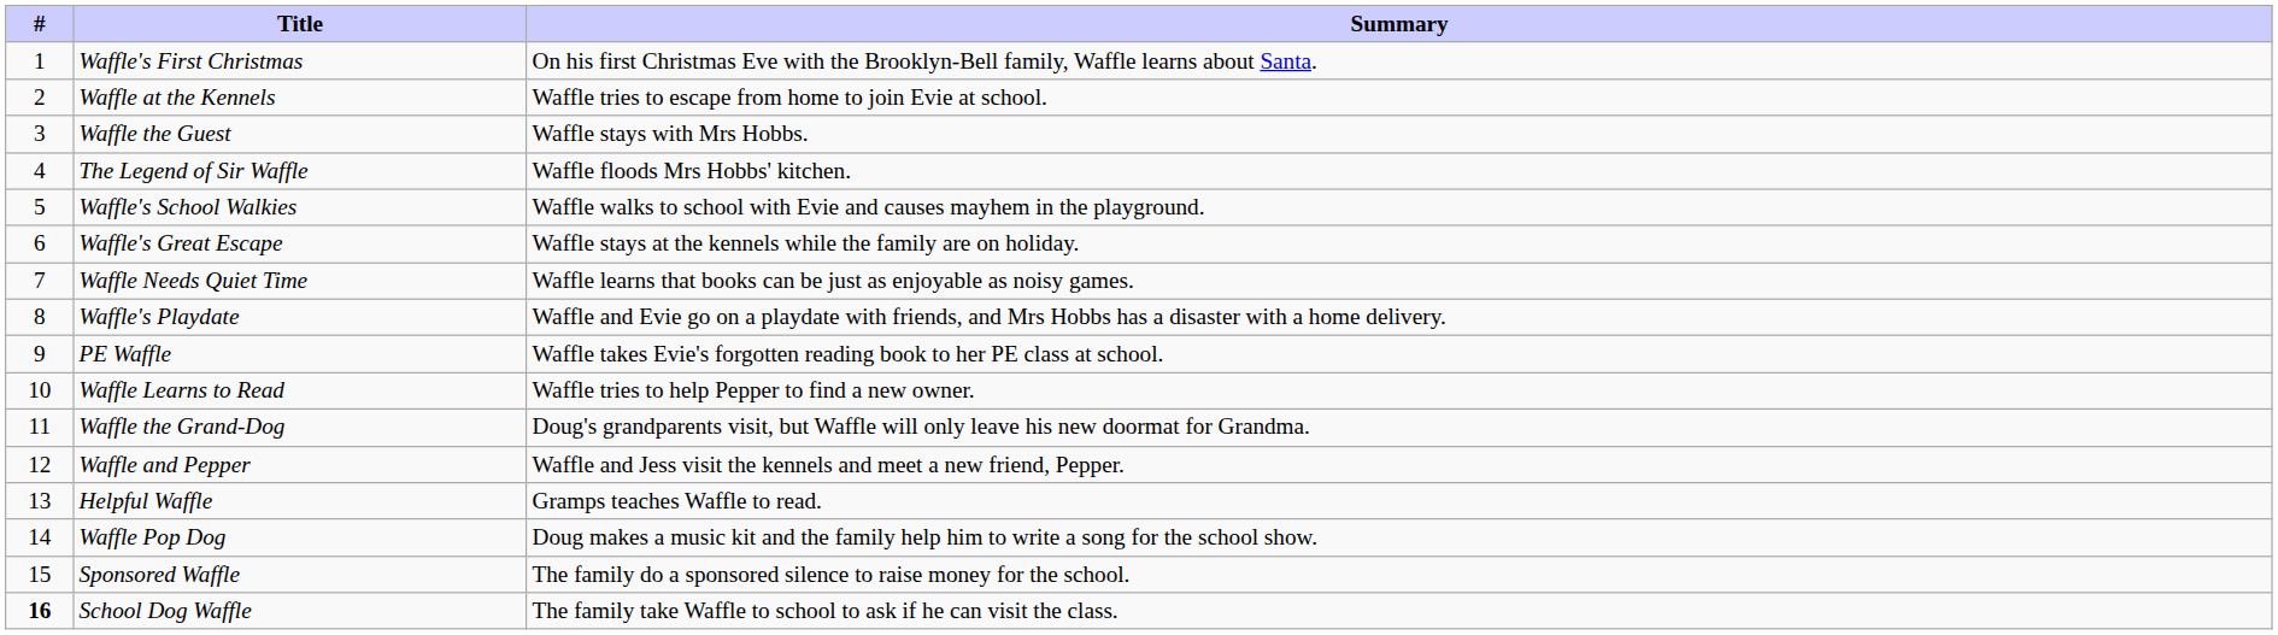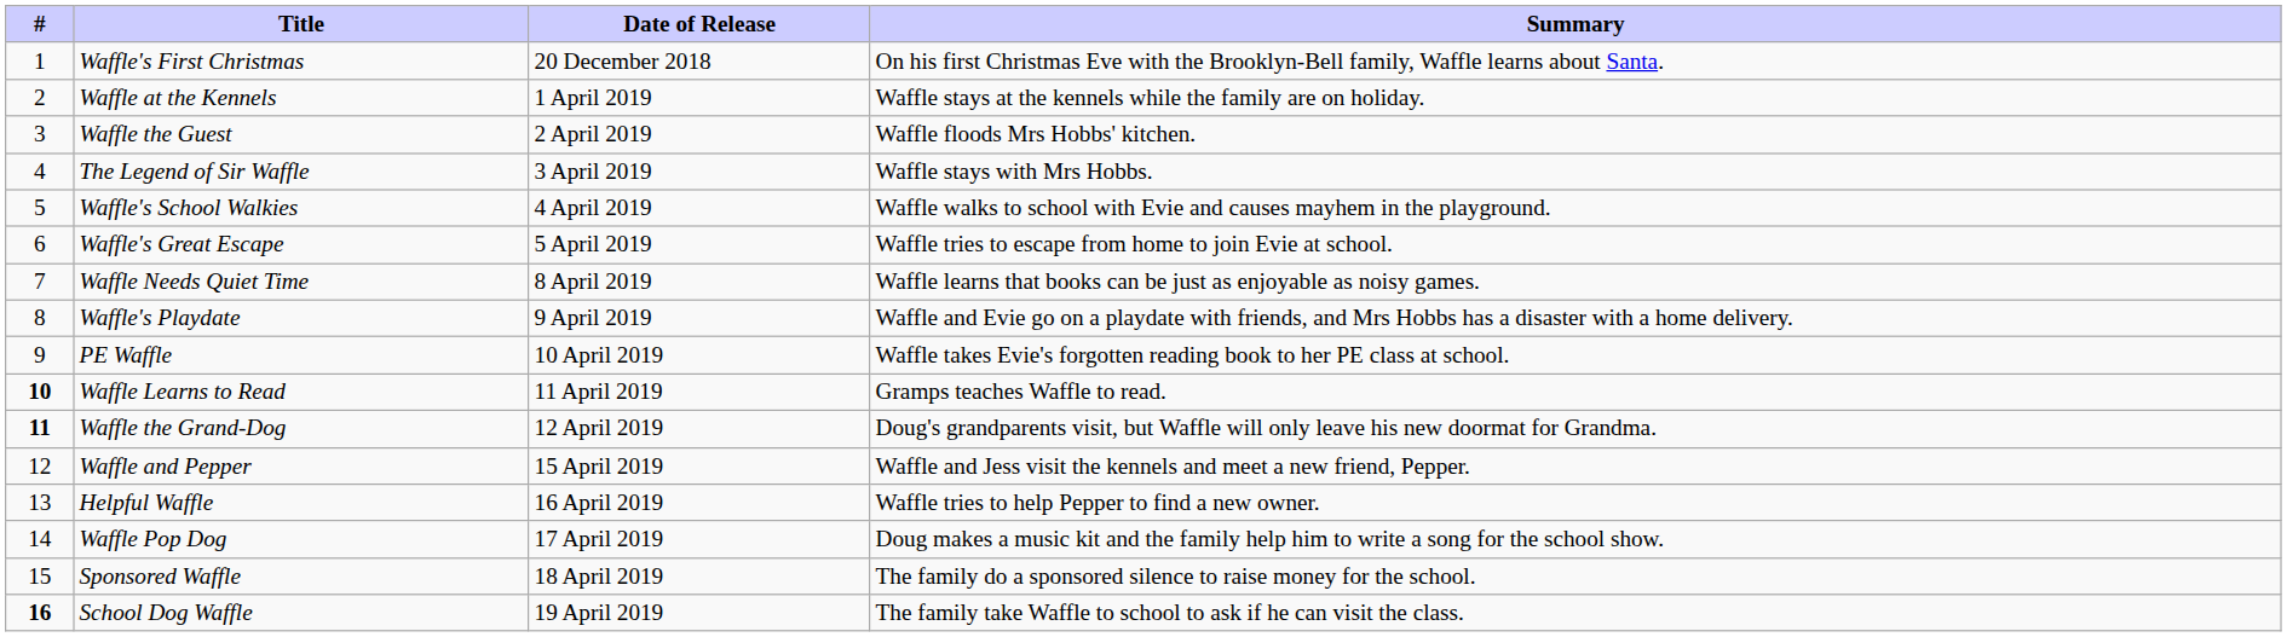+ column: Date of Release | 20 December 2018 | 1 April 2019 | 2 April 2019 | 3 April 2019 | 4 April 2019 | 5 April 2019 | 8 April 2019 | 9 April 2019 | 10 April 2019 | 11 April 2019 | 12 April 2019 | 15 April 2019 | 16 April 2019 | 17 April 2019 | 18 April 2019 | 19 April 2019
Waffle at the Kennels | Summary: Waffle tries to escape from home to join Evie at school. -> Waffle stays at the kennels while the family are on holiday.
Waffle the Guest | Summary: Waffle stays with Mrs Hobbs. -> Waffle floods Mrs Hobbs' kitchen.
The Legend of Sir Waffle | Summary: Waffle floods Mrs Hobbs' kitchen. -> Waffle stays with Mrs Hobbs.
Waffle's Great Escape | Summary: Waffle stays at the kennels while the family are on holiday. -> Waffle tries to escape from home to join Evie at school.
Waffle Learns to Read | #: normal -> bold
Waffle Learns to Read | Summary: Waffle tries to help Pepper to find a new owner. -> Gramps teaches Waffle to read.
Waffle the Grand-Dog | #: normal -> bold
Helpful Waffle | Summary: Gramps teaches Waffle to read. -> Waffle tries to help Pepper to find a new owner.
